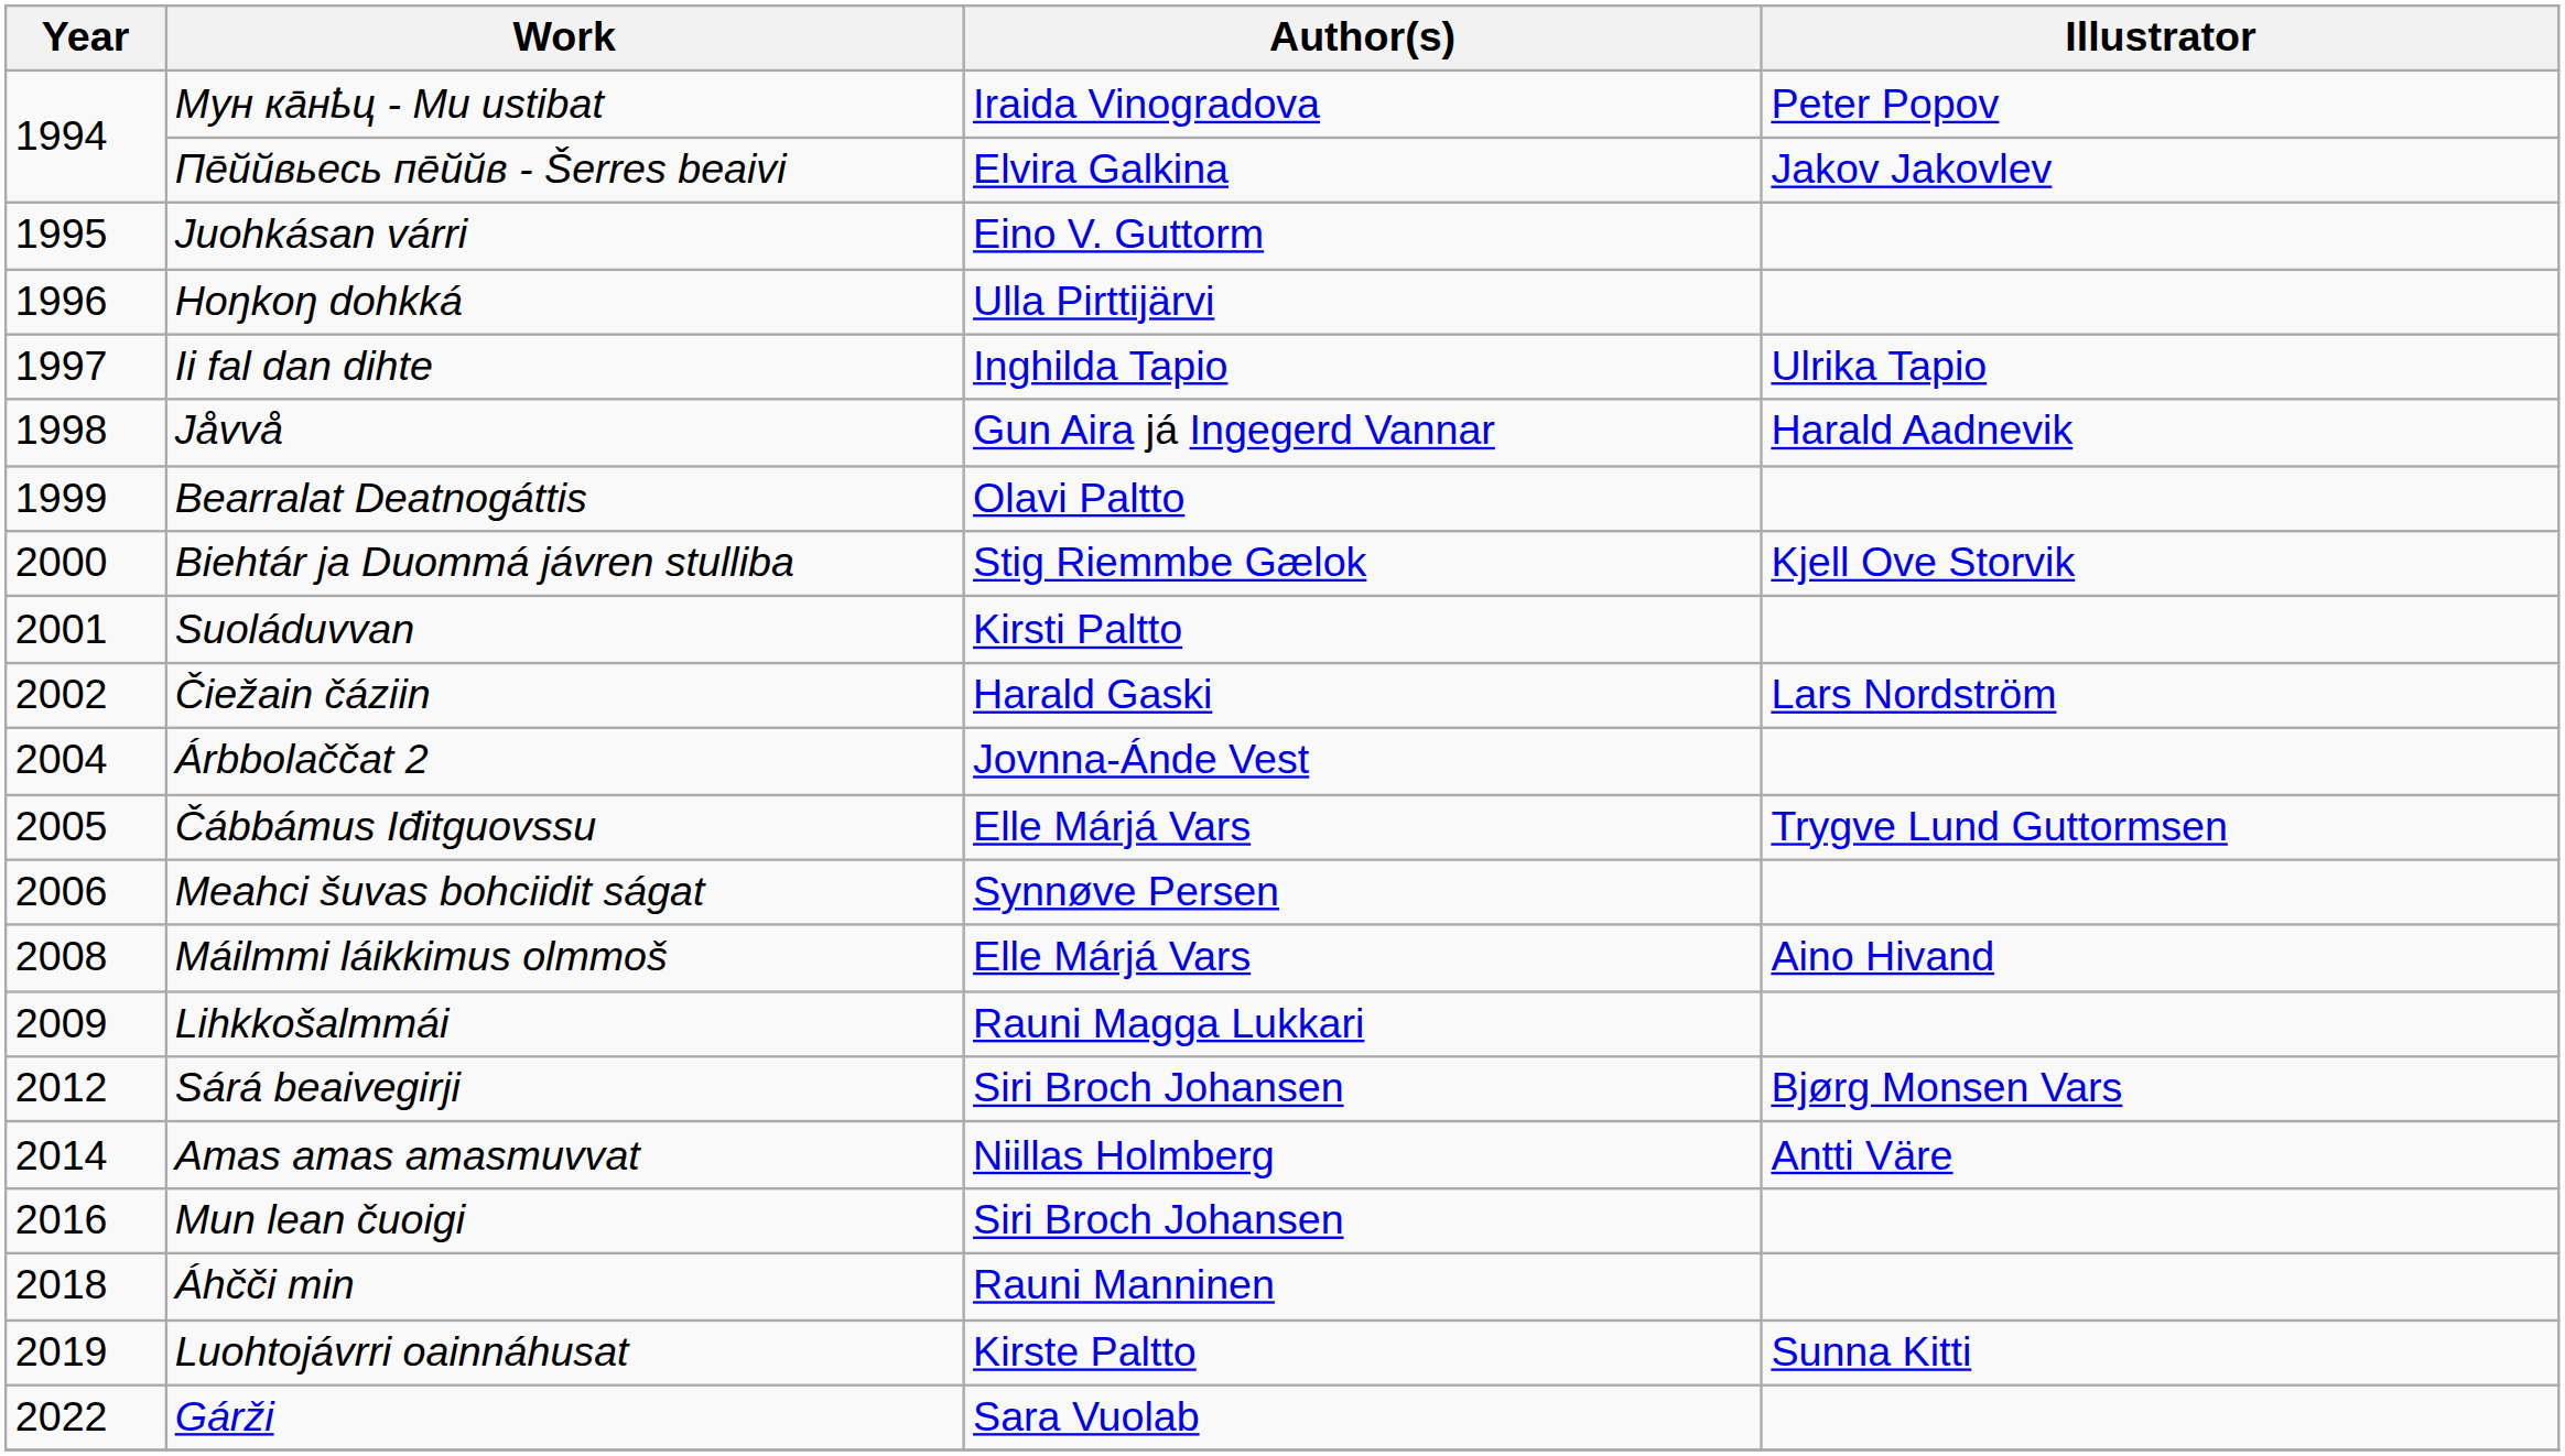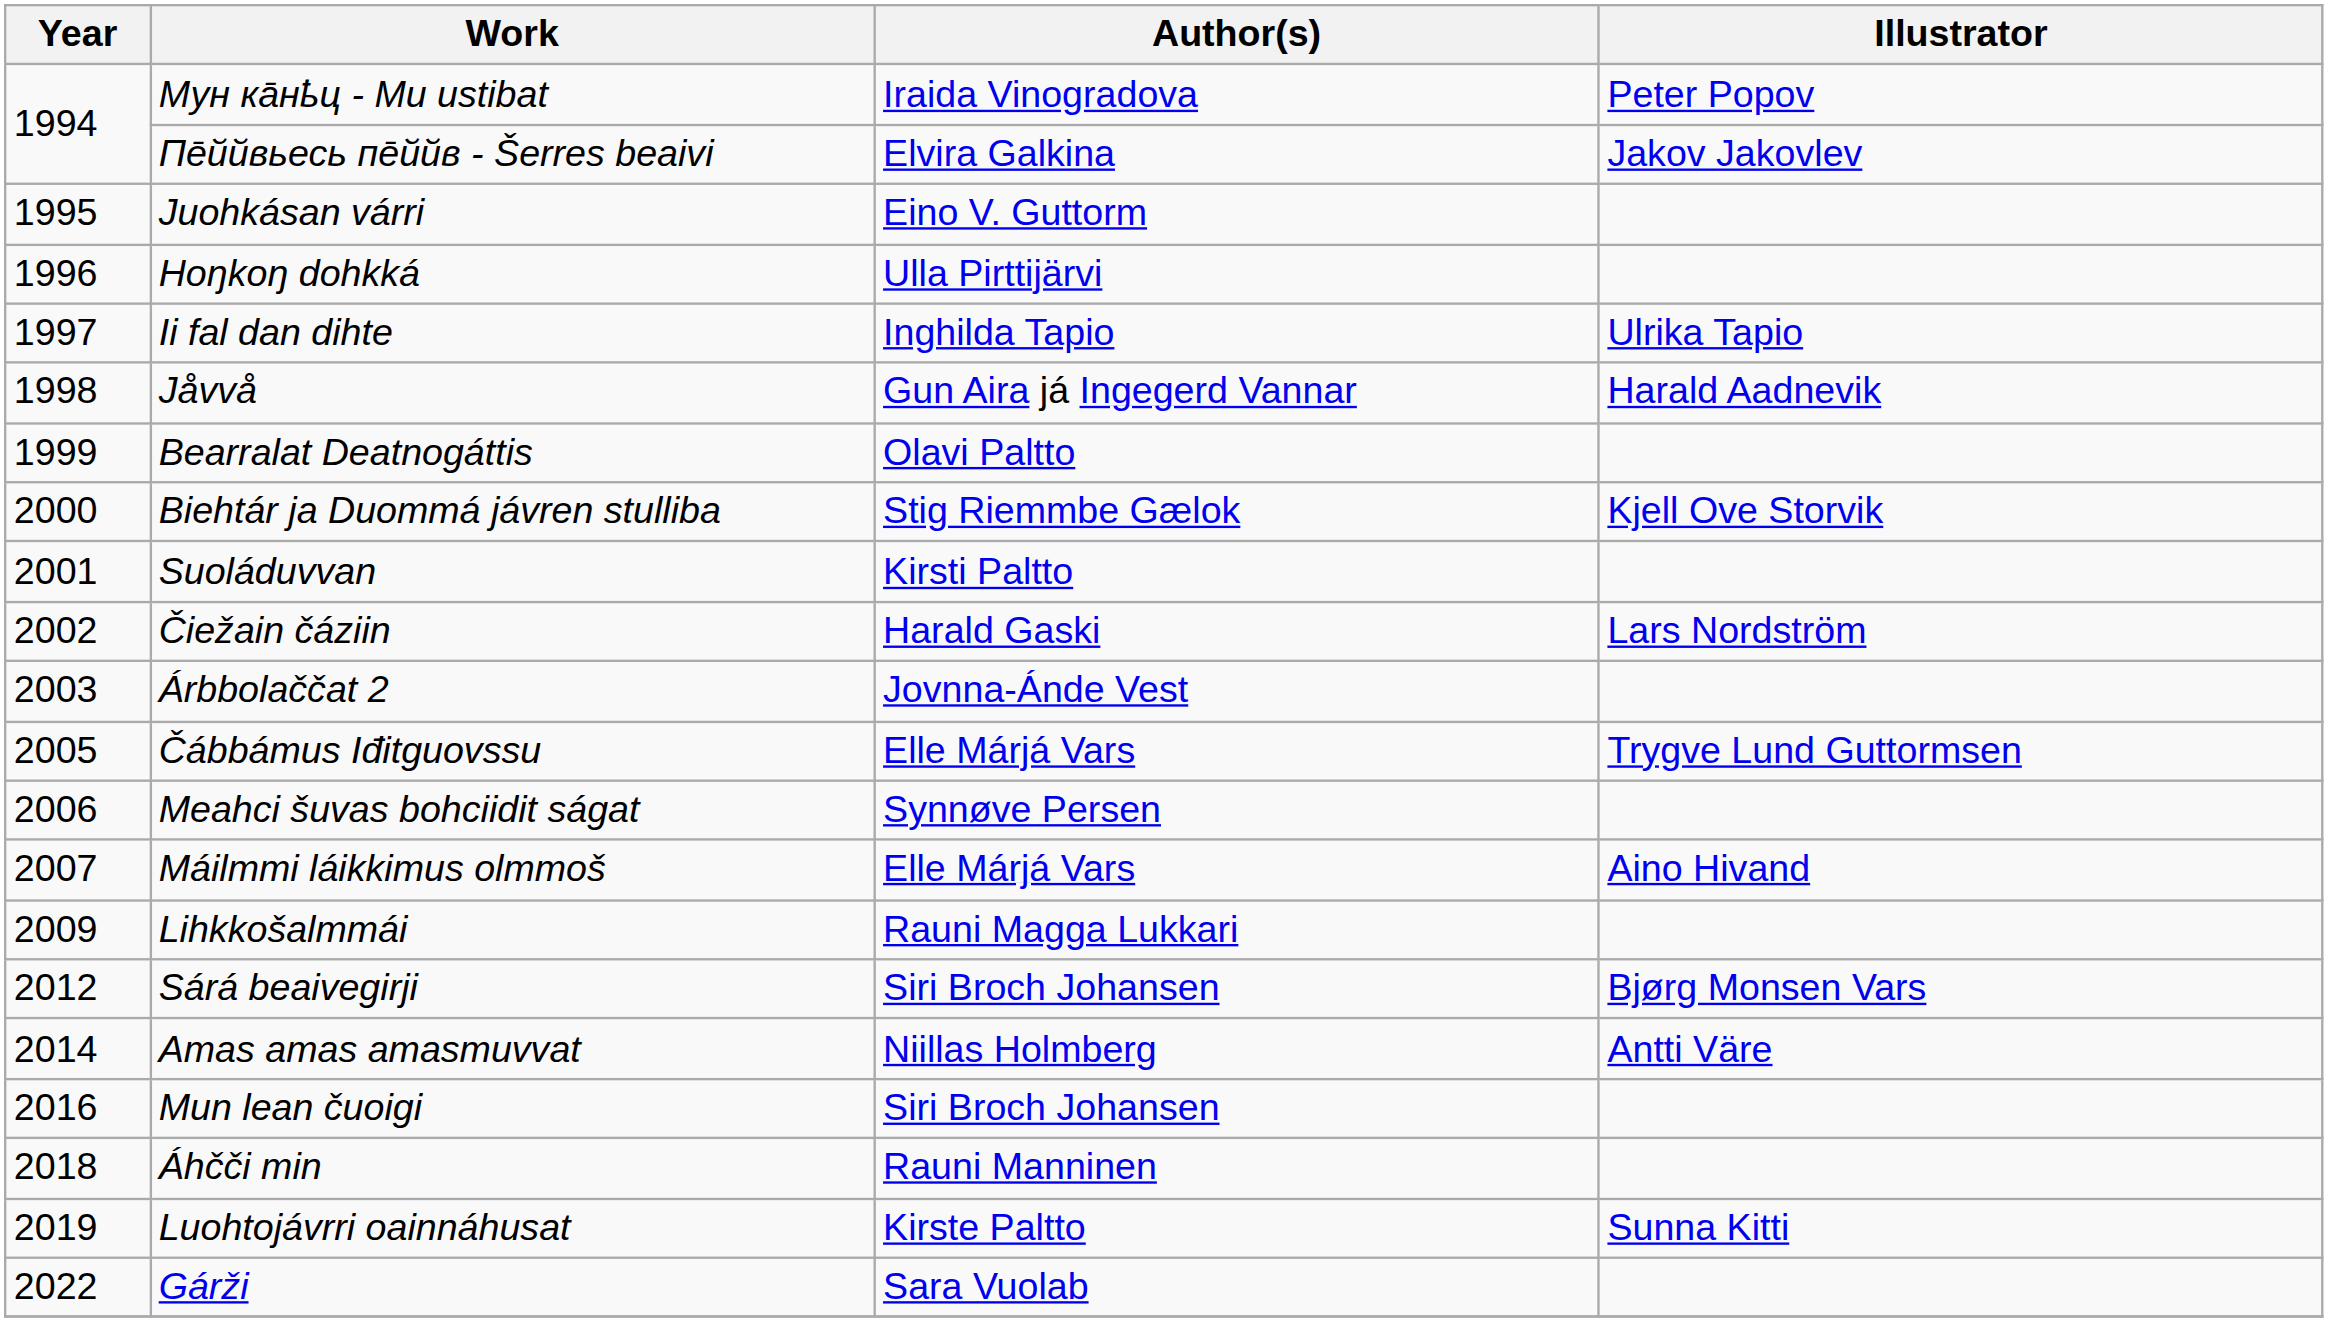Árbbolaččat 2 | Year: 2004 -> 2003
Máilmmi láikkimus olmmoš | Year: 2008 -> 2007
